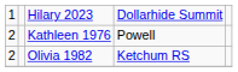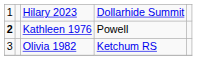Kathleen 1976 | column 1: normal -> bold
Olivia 1982 | column 1: 2 -> 3
